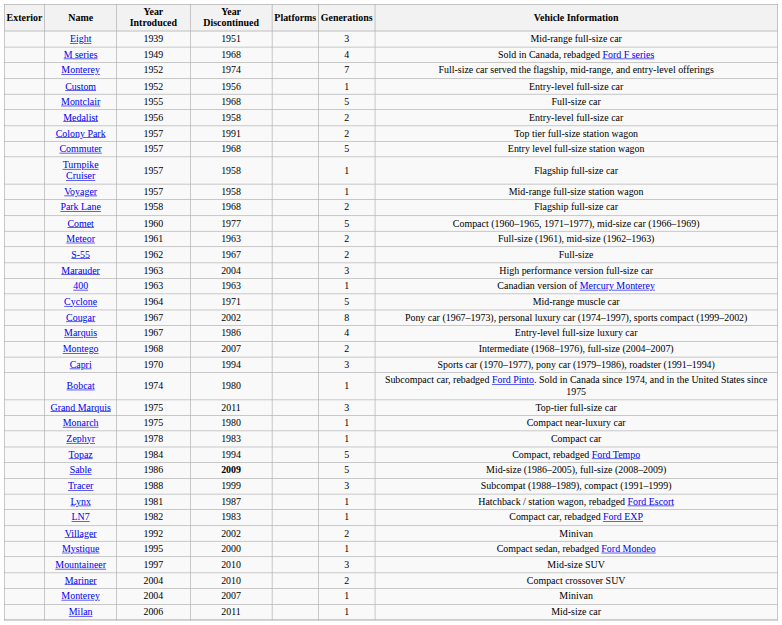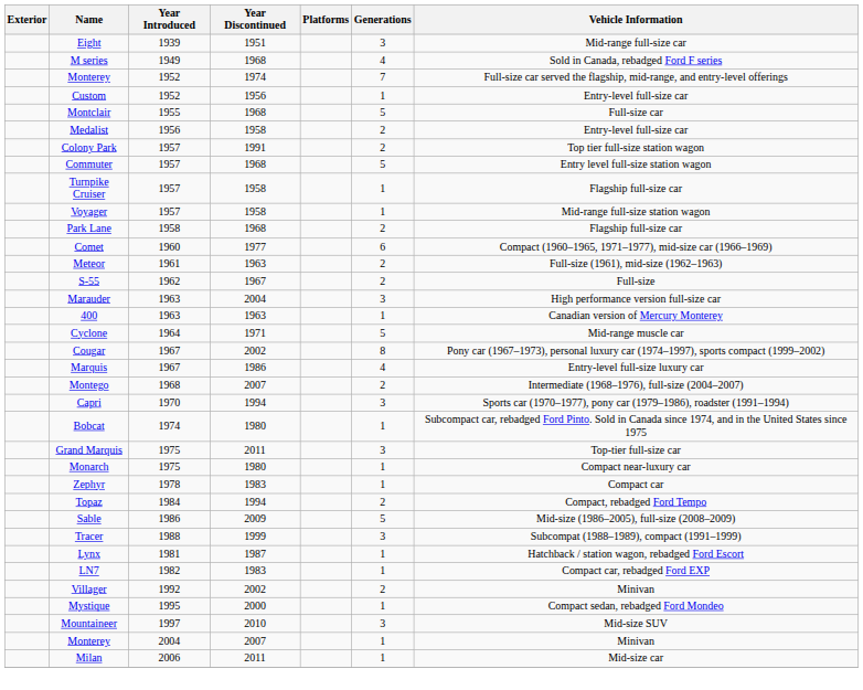Comet | Generations: 5 -> 6
Topaz | Generations: 5 -> 2
Sable | Year Discontinued: bold -> normal
- row: Mariner | 2004 | 2010 | 2 | Compact crossover SUV
